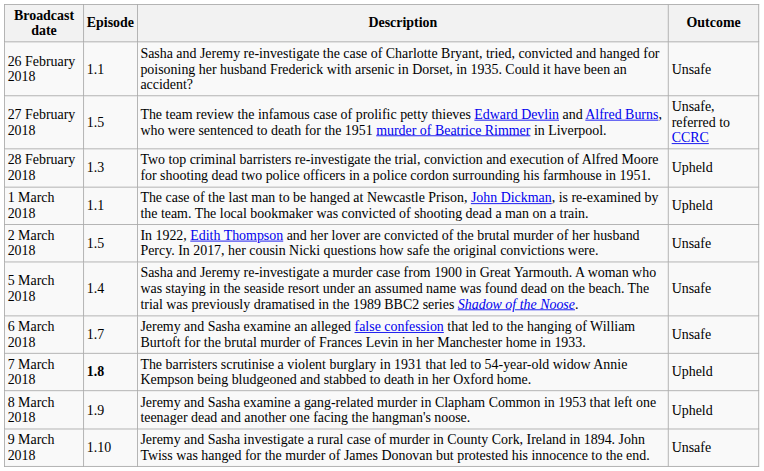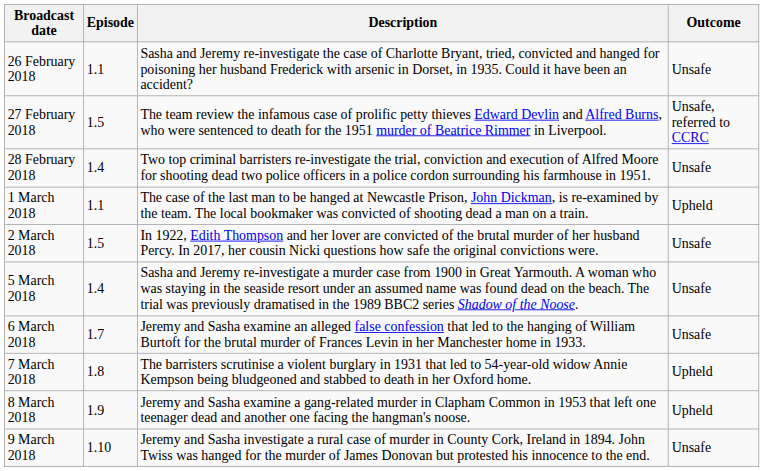28 February 2018 | Episode: 1.3 -> 1.4
28 February 2018 | Outcome: Upheld -> Unsafe
7 March 2018 | Episode: bold -> normal
